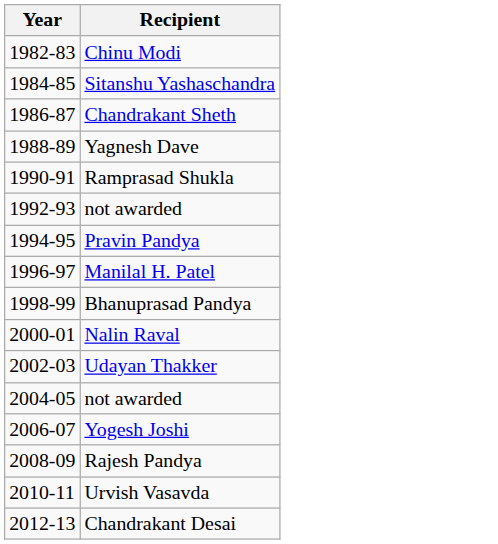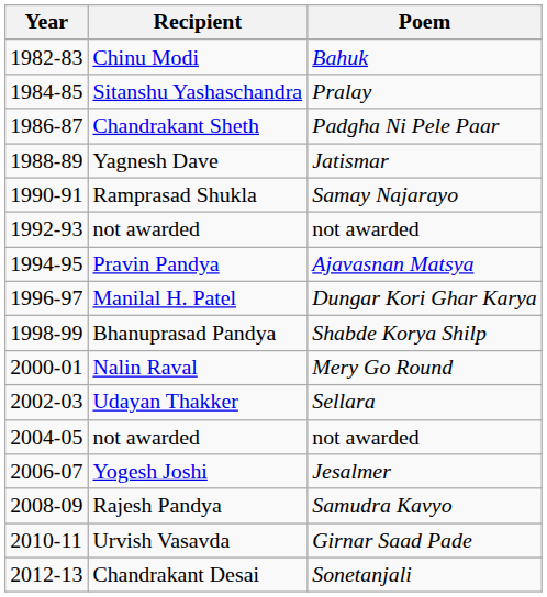+ column: Poem | Bahuk | Pralay | Padgha Ni Pele Paar | Jatismar | Samay Najarayo | not awarded | Ajavasnan Matsya | Dungar Kori Ghar Karya | Shabde Korya Shilp | Mery Go Round | Sellara | not awarded | Jesalmer | Samudra Kavyo | Girnar Saad Pade | Sonetanjali
